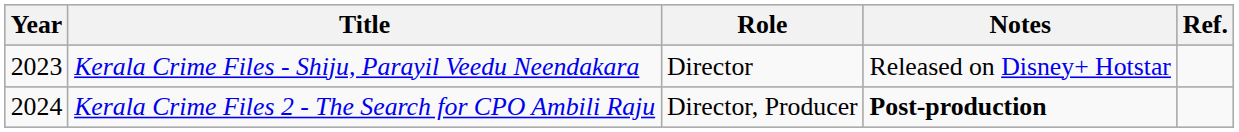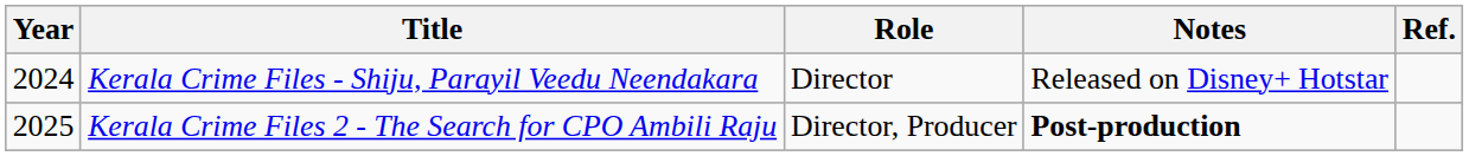Kerala Crime Files - Shiju, Parayil Veedu Neendakara | Year: 2023 -> 2024
Kerala Crime Files 2 - The Search for CPO Ambili Raju | Year: 2024 -> 2025
